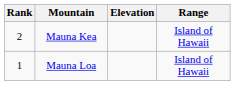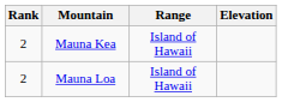columns swapped: Elevation <-> Range
Mauna Loa | Rank: 1 -> 2
